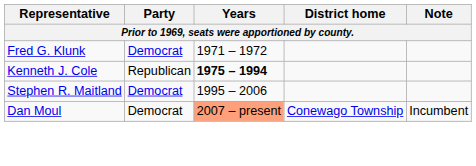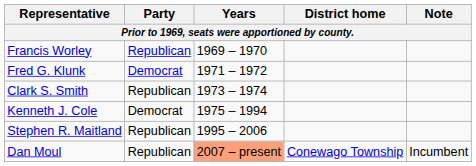+ row: Francis Worley | Republican | 1969 – 1970
+ row: Clark S. Smith | Republican | 1973 – 1974
Kenneth J. Cole | Party: Republican -> Democrat
Kenneth J. Cole | Years: bold -> normal
Stephen R. Maitland | Party: Democrat -> Republican
Dan Moul | Party: Democrat -> Republican
